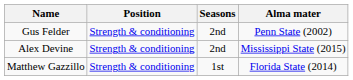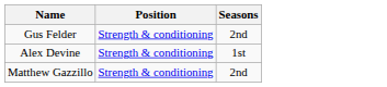- column: Alma mater | Penn State (2002) | Mississippi State (2015) | Florida State (2014)
Alex Devine | Seasons: 2nd -> 1st
Matthew Gazzillo | Seasons: 1st -> 2nd
